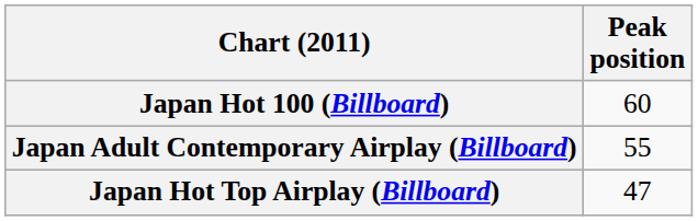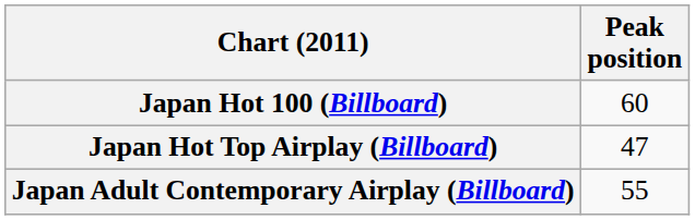rows swapped: Japan Hot Top Airplay (Billboard) <-> Japan Adult Contemporary Airplay (Billboard)
